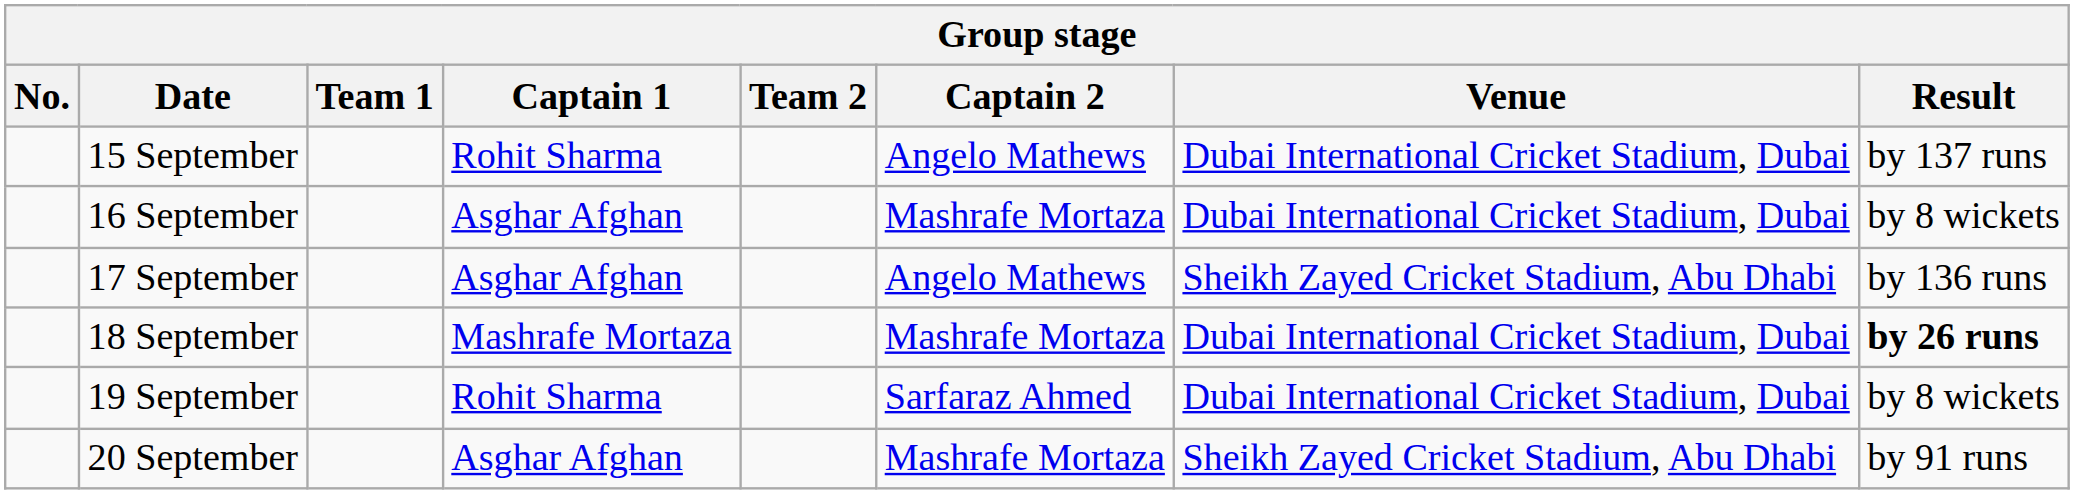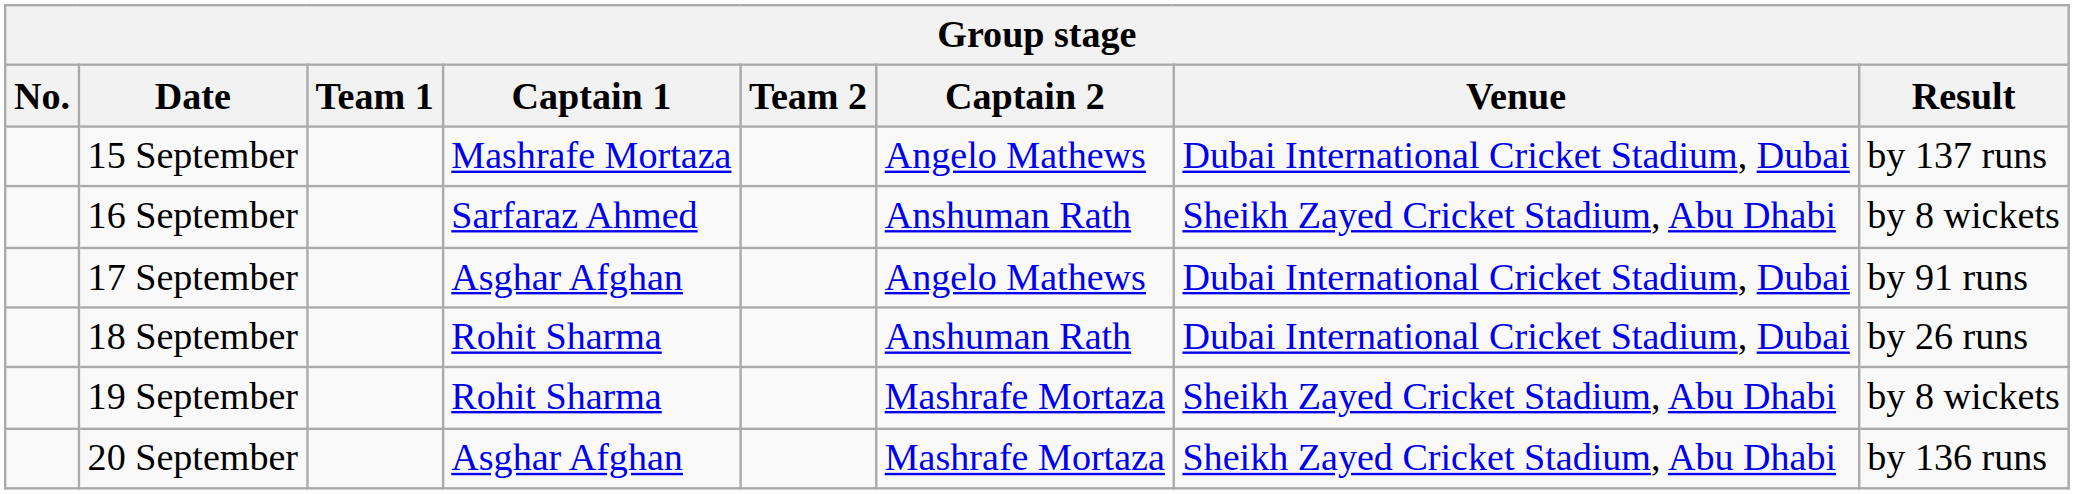15 September | Captain 1: Rohit Sharma -> Mashrafe Mortaza
16 September | Captain 1: Asghar Afghan -> Sarfaraz Ahmed
16 September | Captain 2: Mashrafe Mortaza -> Anshuman Rath
16 September | Venue: Dubai International Cricket Stadium, Dubai -> Sheikh Zayed Cricket Stadium, Abu Dhabi
17 September | Venue: Sheikh Zayed Cricket Stadium, Abu Dhabi -> Dubai International Cricket Stadium, Dubai
17 September | Result: by 136 runs -> by 91 runs
18 September | Captain 1: Mashrafe Mortaza -> Rohit Sharma
18 September | Captain 2: Mashrafe Mortaza -> Anshuman Rath
18 September | Result: bold -> normal
19 September | Captain 2: Sarfaraz Ahmed -> Mashrafe Mortaza
19 September | Venue: Dubai International Cricket Stadium, Dubai -> Sheikh Zayed Cricket Stadium, Abu Dhabi
20 September | Result: by 91 runs -> by 136 runs
